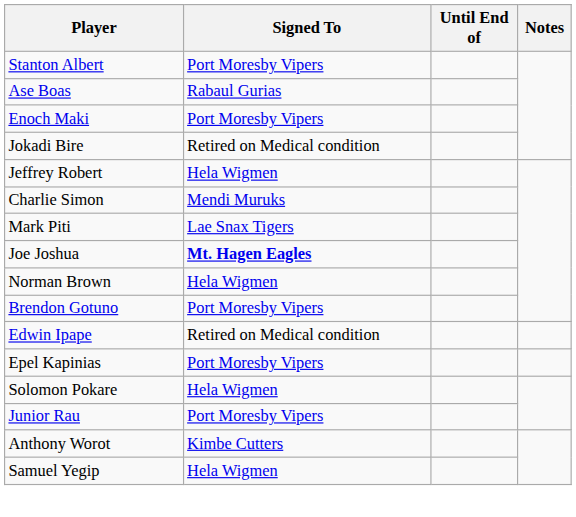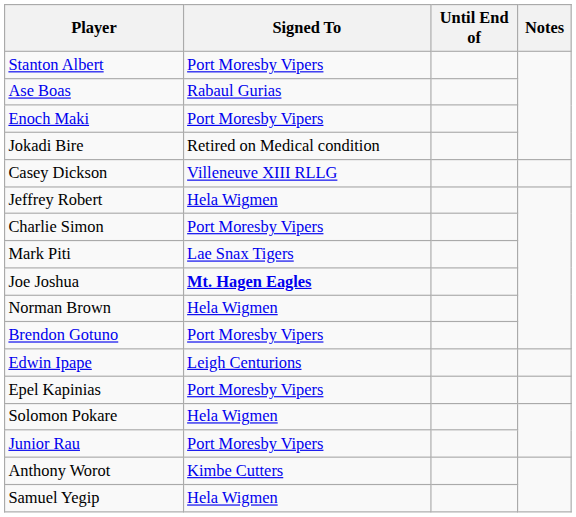+ row: Casey Dickson | Villeneuve XIII RLLG
Charlie Simon | Signed To: Mendi Muruks -> Port Moresby Vipers
Edwin Ipape | Signed To: Retired on Medical condition -> Leigh Centurions
